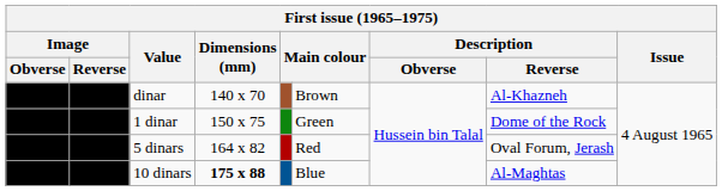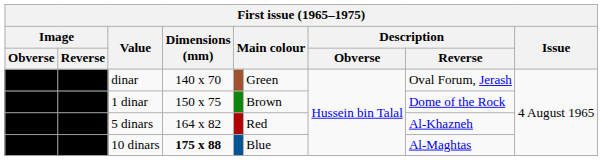dinar | column 6: Brown -> Green
dinar | Description / Reverse: Al-Khazneh -> Oval Forum, Jerash
1 dinar | column 6: Green -> Brown
5 dinars | Description / Reverse: Oval Forum, Jerash -> Al-Khazneh
